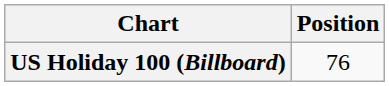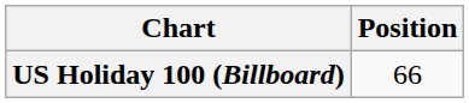US Holiday 100 (Billboard) | Position: 76 -> 66
